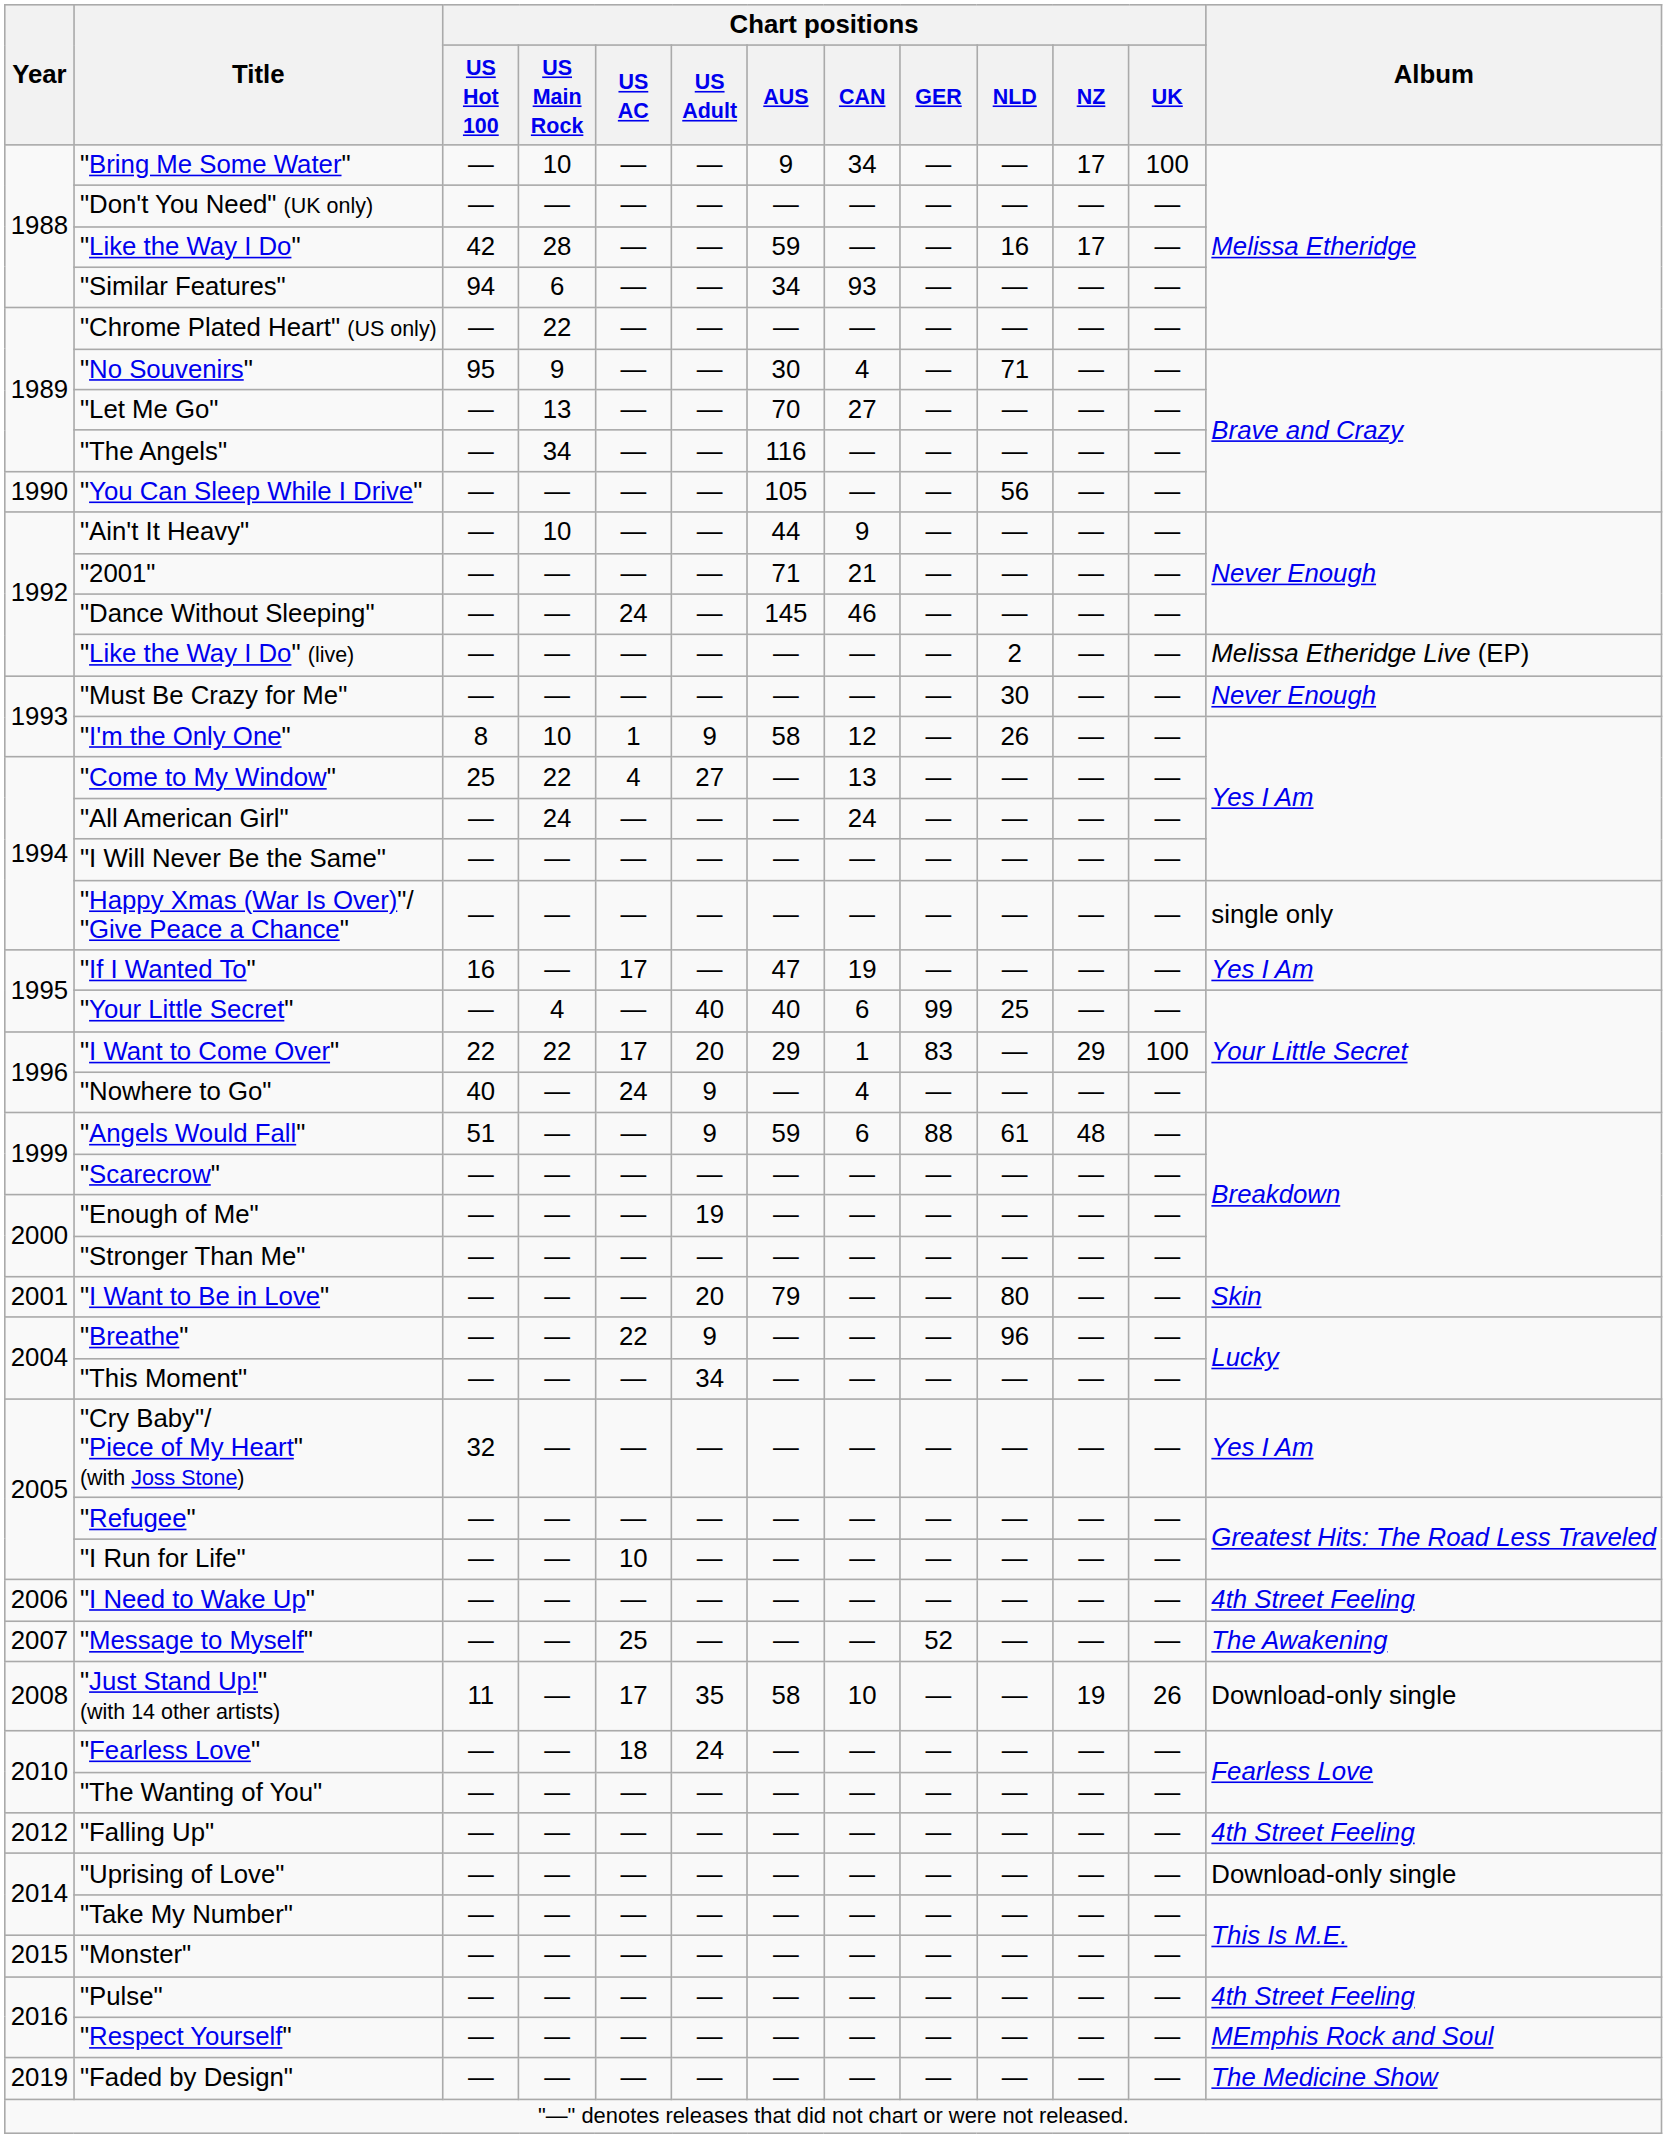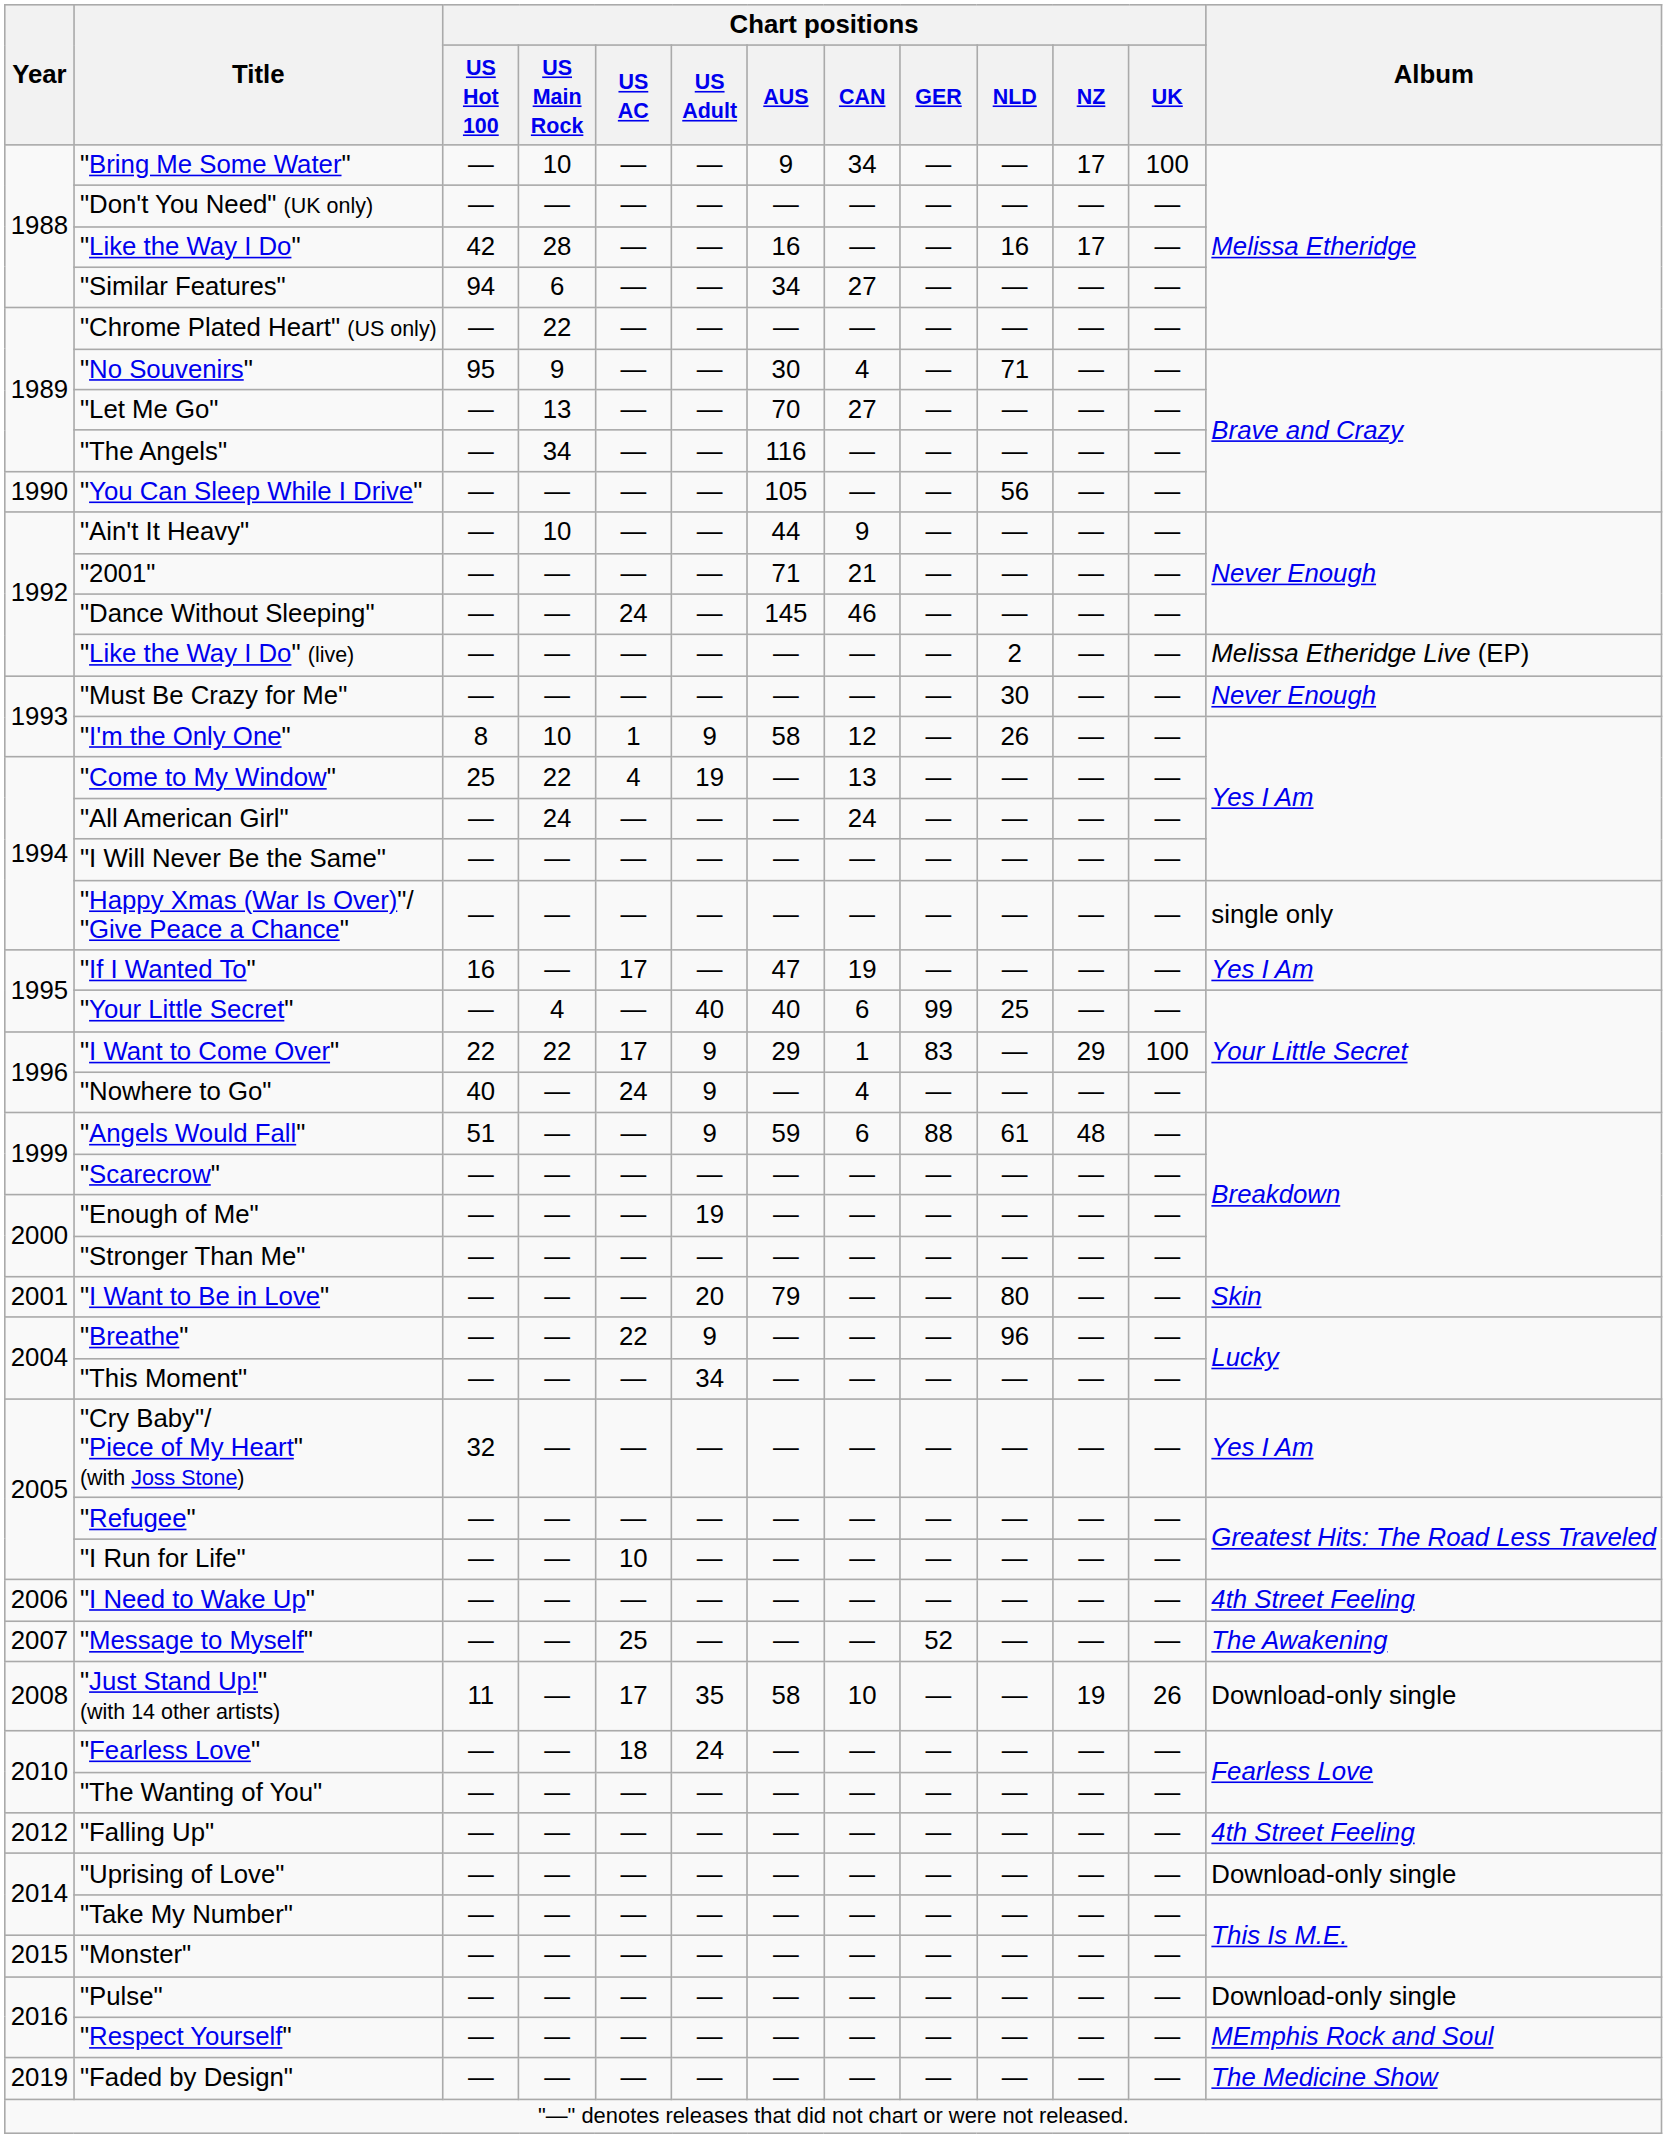"Like the Way I Do" | Chart positions / AUS: 59 -> 16
"Similar Features" | Chart positions / CAN: 93 -> 27
"Come to My Window" | Chart positions / US Adult: 27 -> 19
"I Want to Come Over" | Chart positions / US Adult: 20 -> 9
"Pulse" | Album: 4th Street Feeling -> Download-only single
